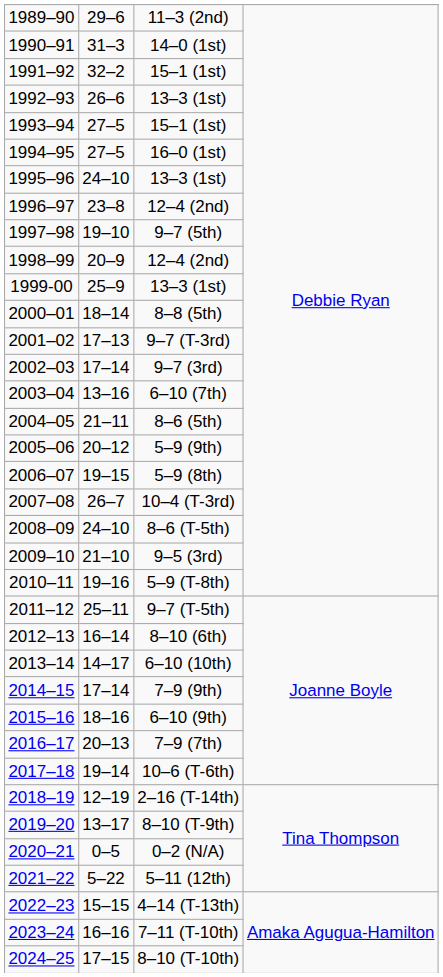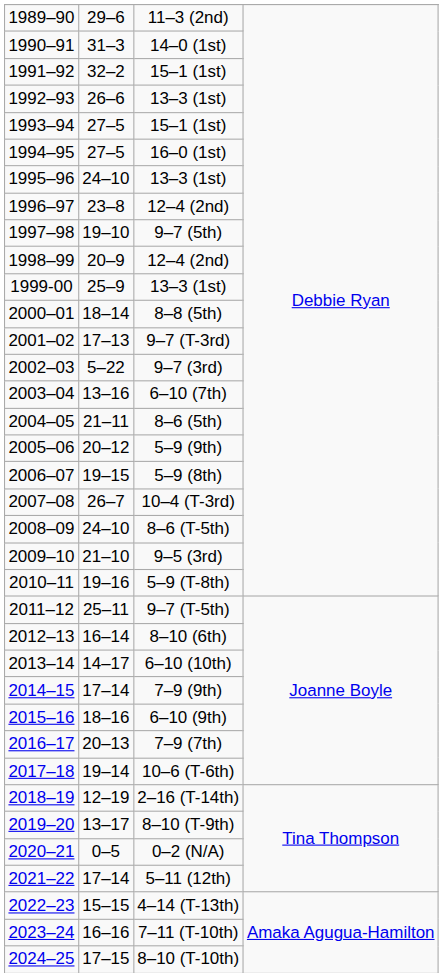2002–03 | column 2: 17–14 -> 5–22
2021–22 | column 2: 5–22 -> 17–14
